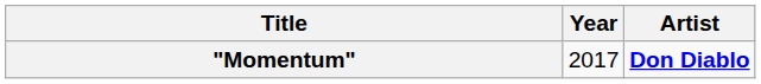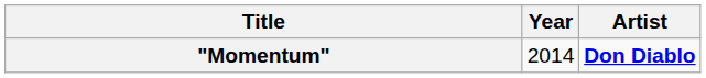"Momentum" | Year: 2017 -> 2014
